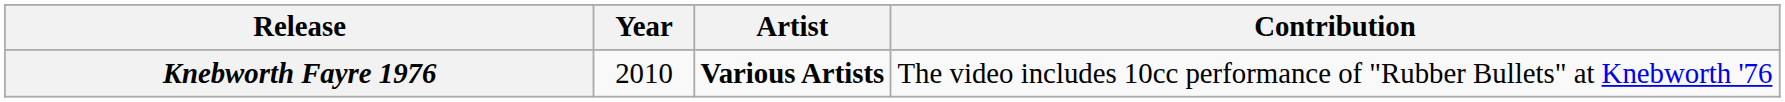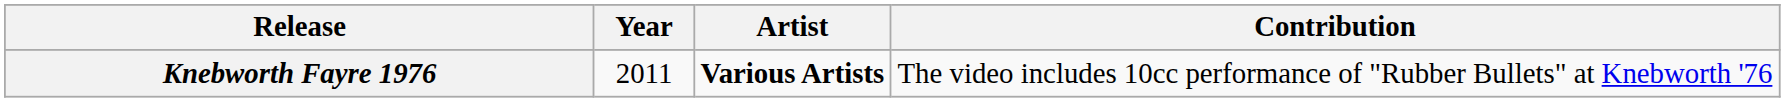Knebworth Fayre 1976 | Year: 2010 -> 2011
